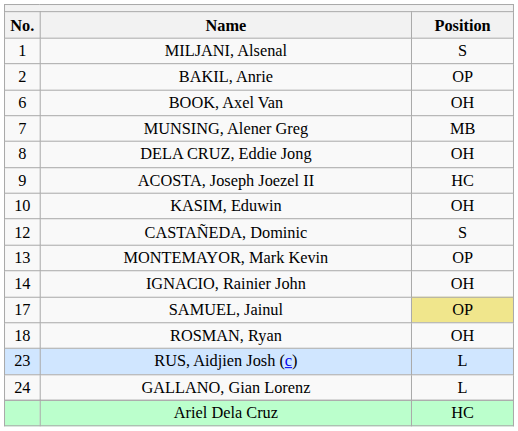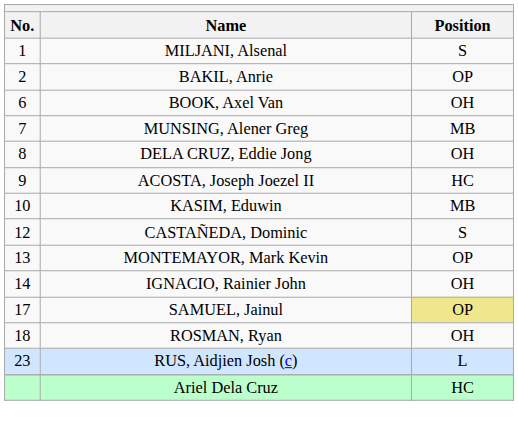KASIM, Eduwin | Position: OH -> MB
- row: 24 | GALLANO, Gian Lorenz | L
